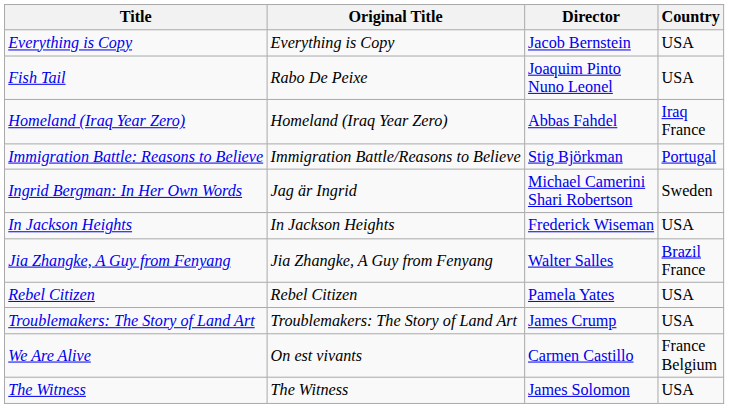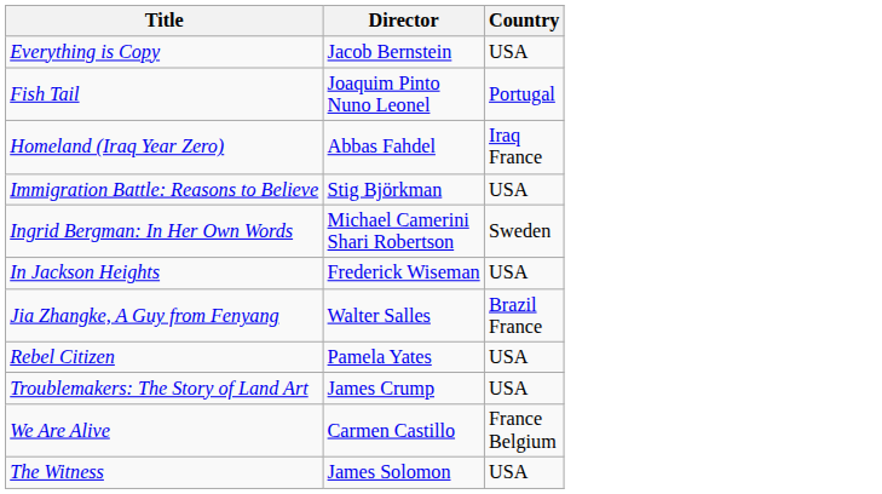- column: Original Title | Everything is Copy | Rabo De Peixe | Homeland (Iraq Year Zero) | Immigration Battle/Reasons to Believe | Jag är Ingrid | In Jackson Heights | Jia Zhangke, A Guy from Fenyang | Rebel Citizen | Troublemakers: The Story of Land Art | On est vivants | The Witness
Fish Tail | Country: USA -> Portugal
Immigration Battle: Reasons to Believe | Country: Portugal -> USA
